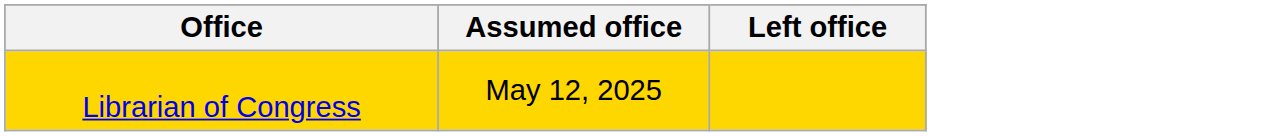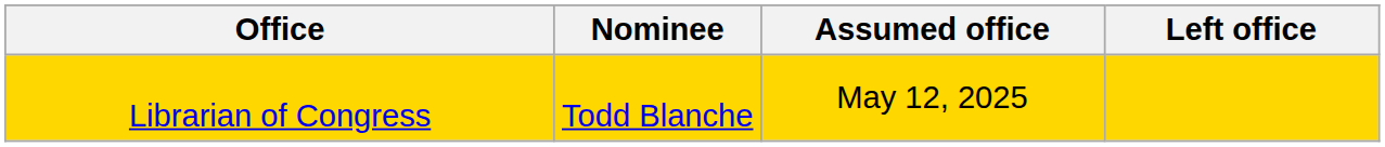+ column: Nominee | Todd Blanche
